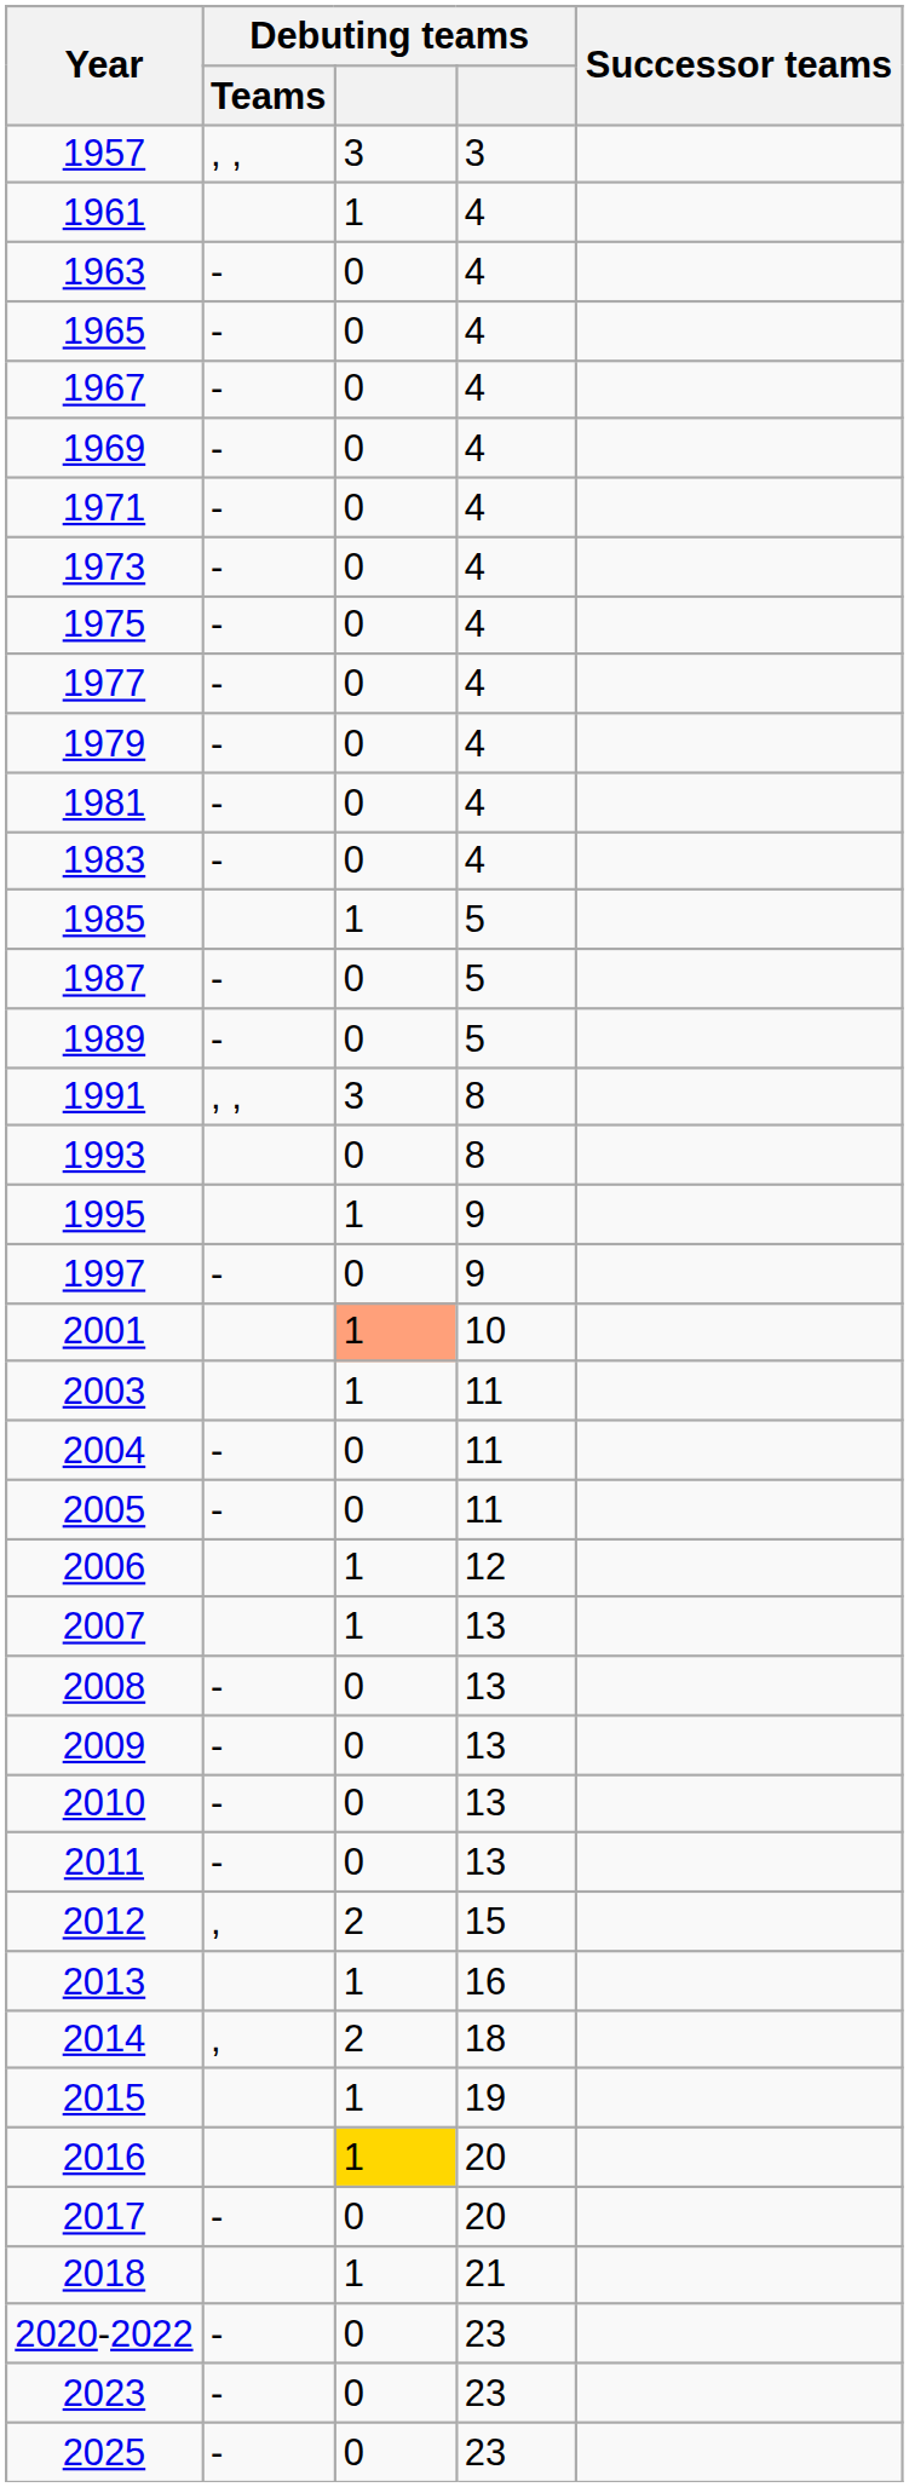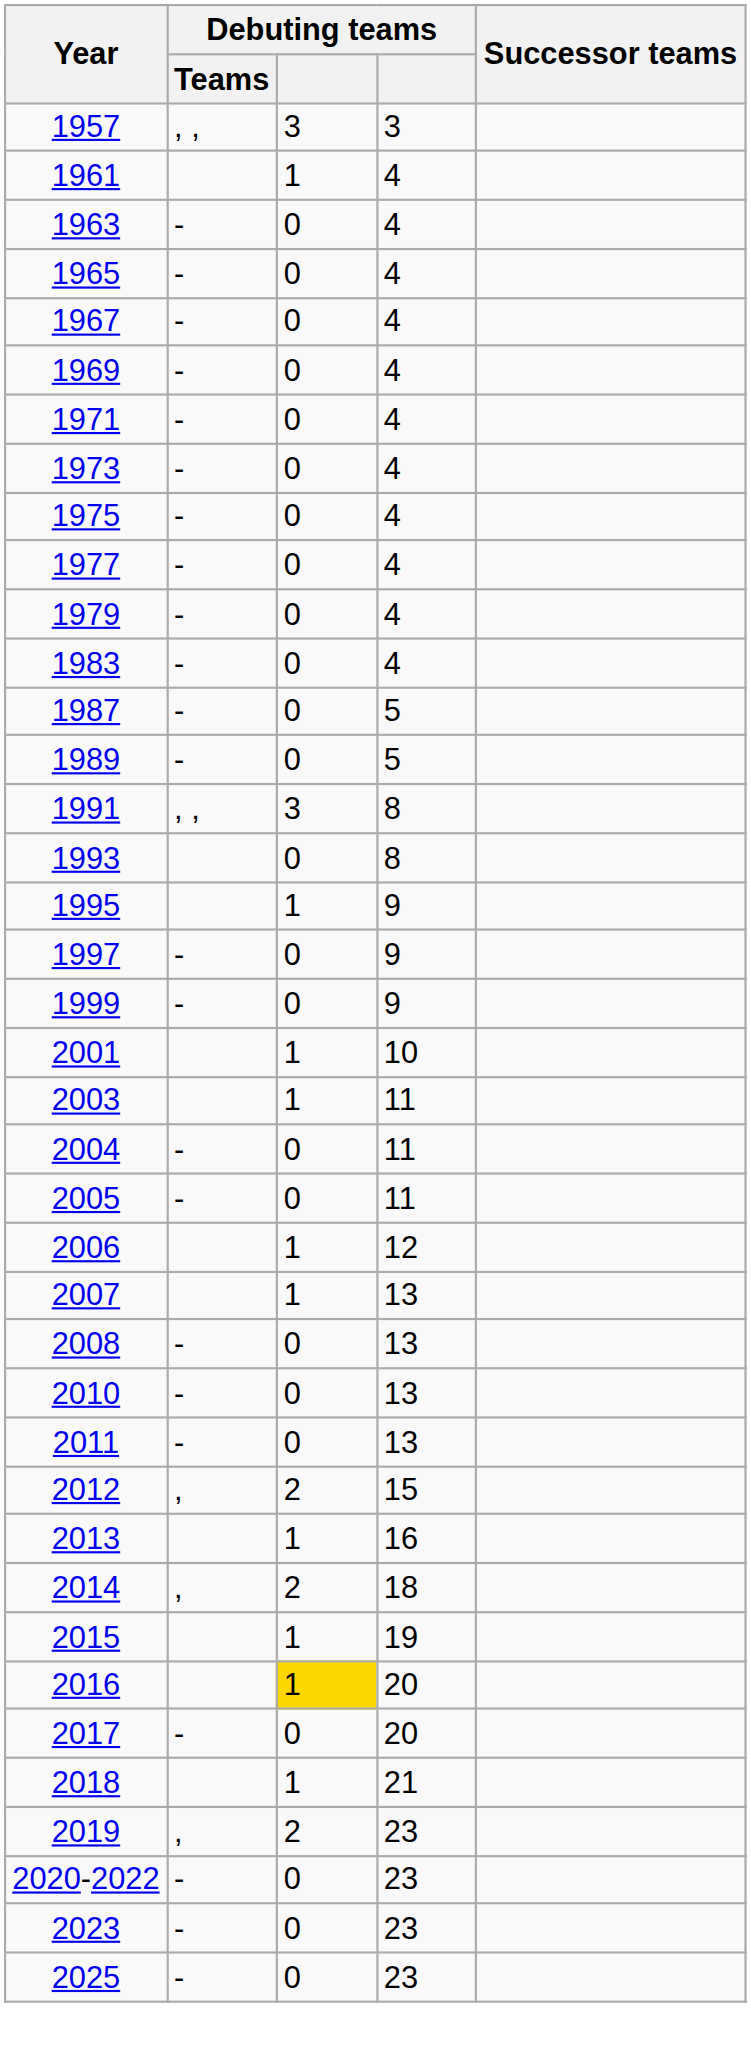- row: 1981 | - | 0 | 4
- row: 1985 | 1 | 5
+ row: 1999 | - | 0 | 9
2001 | column 3: lightsalmon background -> no background
- row: 2009 | - | 0 | 13
+ row: 2019 | , | 2 | 23
